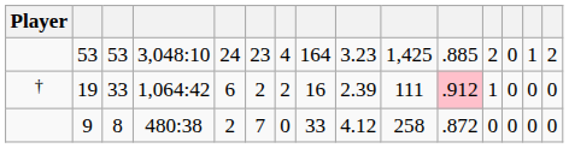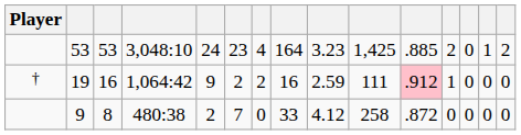19 | column 3: 33 -> 16
19 | column 5: 6 -> 9
19 | column 9: 2.39 -> 2.59
